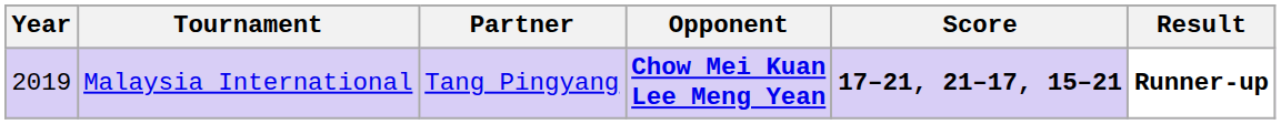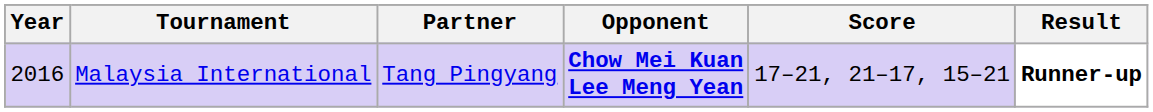Malaysia International | Year: 2019 -> 2016
Malaysia International | Score: bold -> normal
